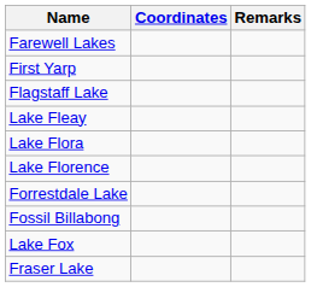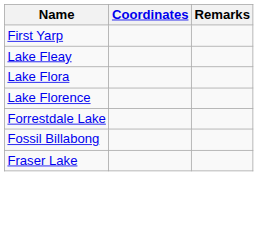- row: Farewell Lakes
- row: Flagstaff Lake
- row: Lake Fox
